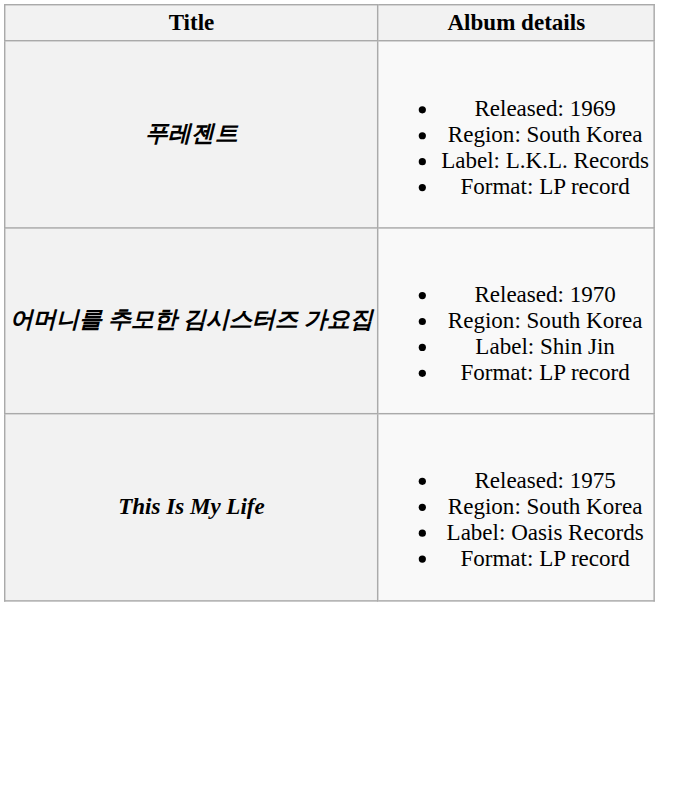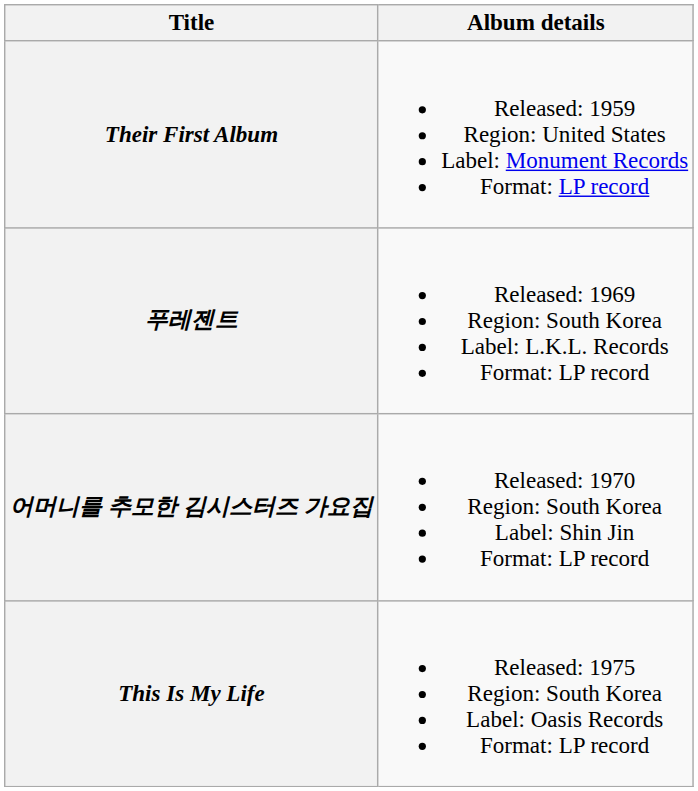+ row: Their First Album | Released: 1959 Region: United States Label: Monument Records Format: LP record
